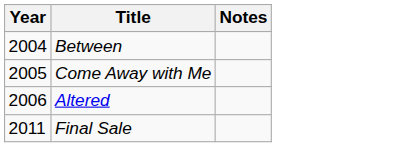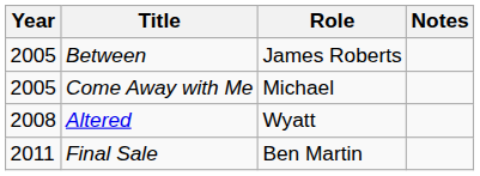+ column: Role | James Roberts | Michael | Wyatt | Ben Martin
Between | Year: 2004 -> 2005
Altered | Year: 2006 -> 2008
